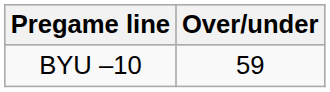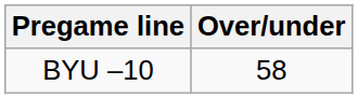BYU –10 | Over/under: 59 -> 58
